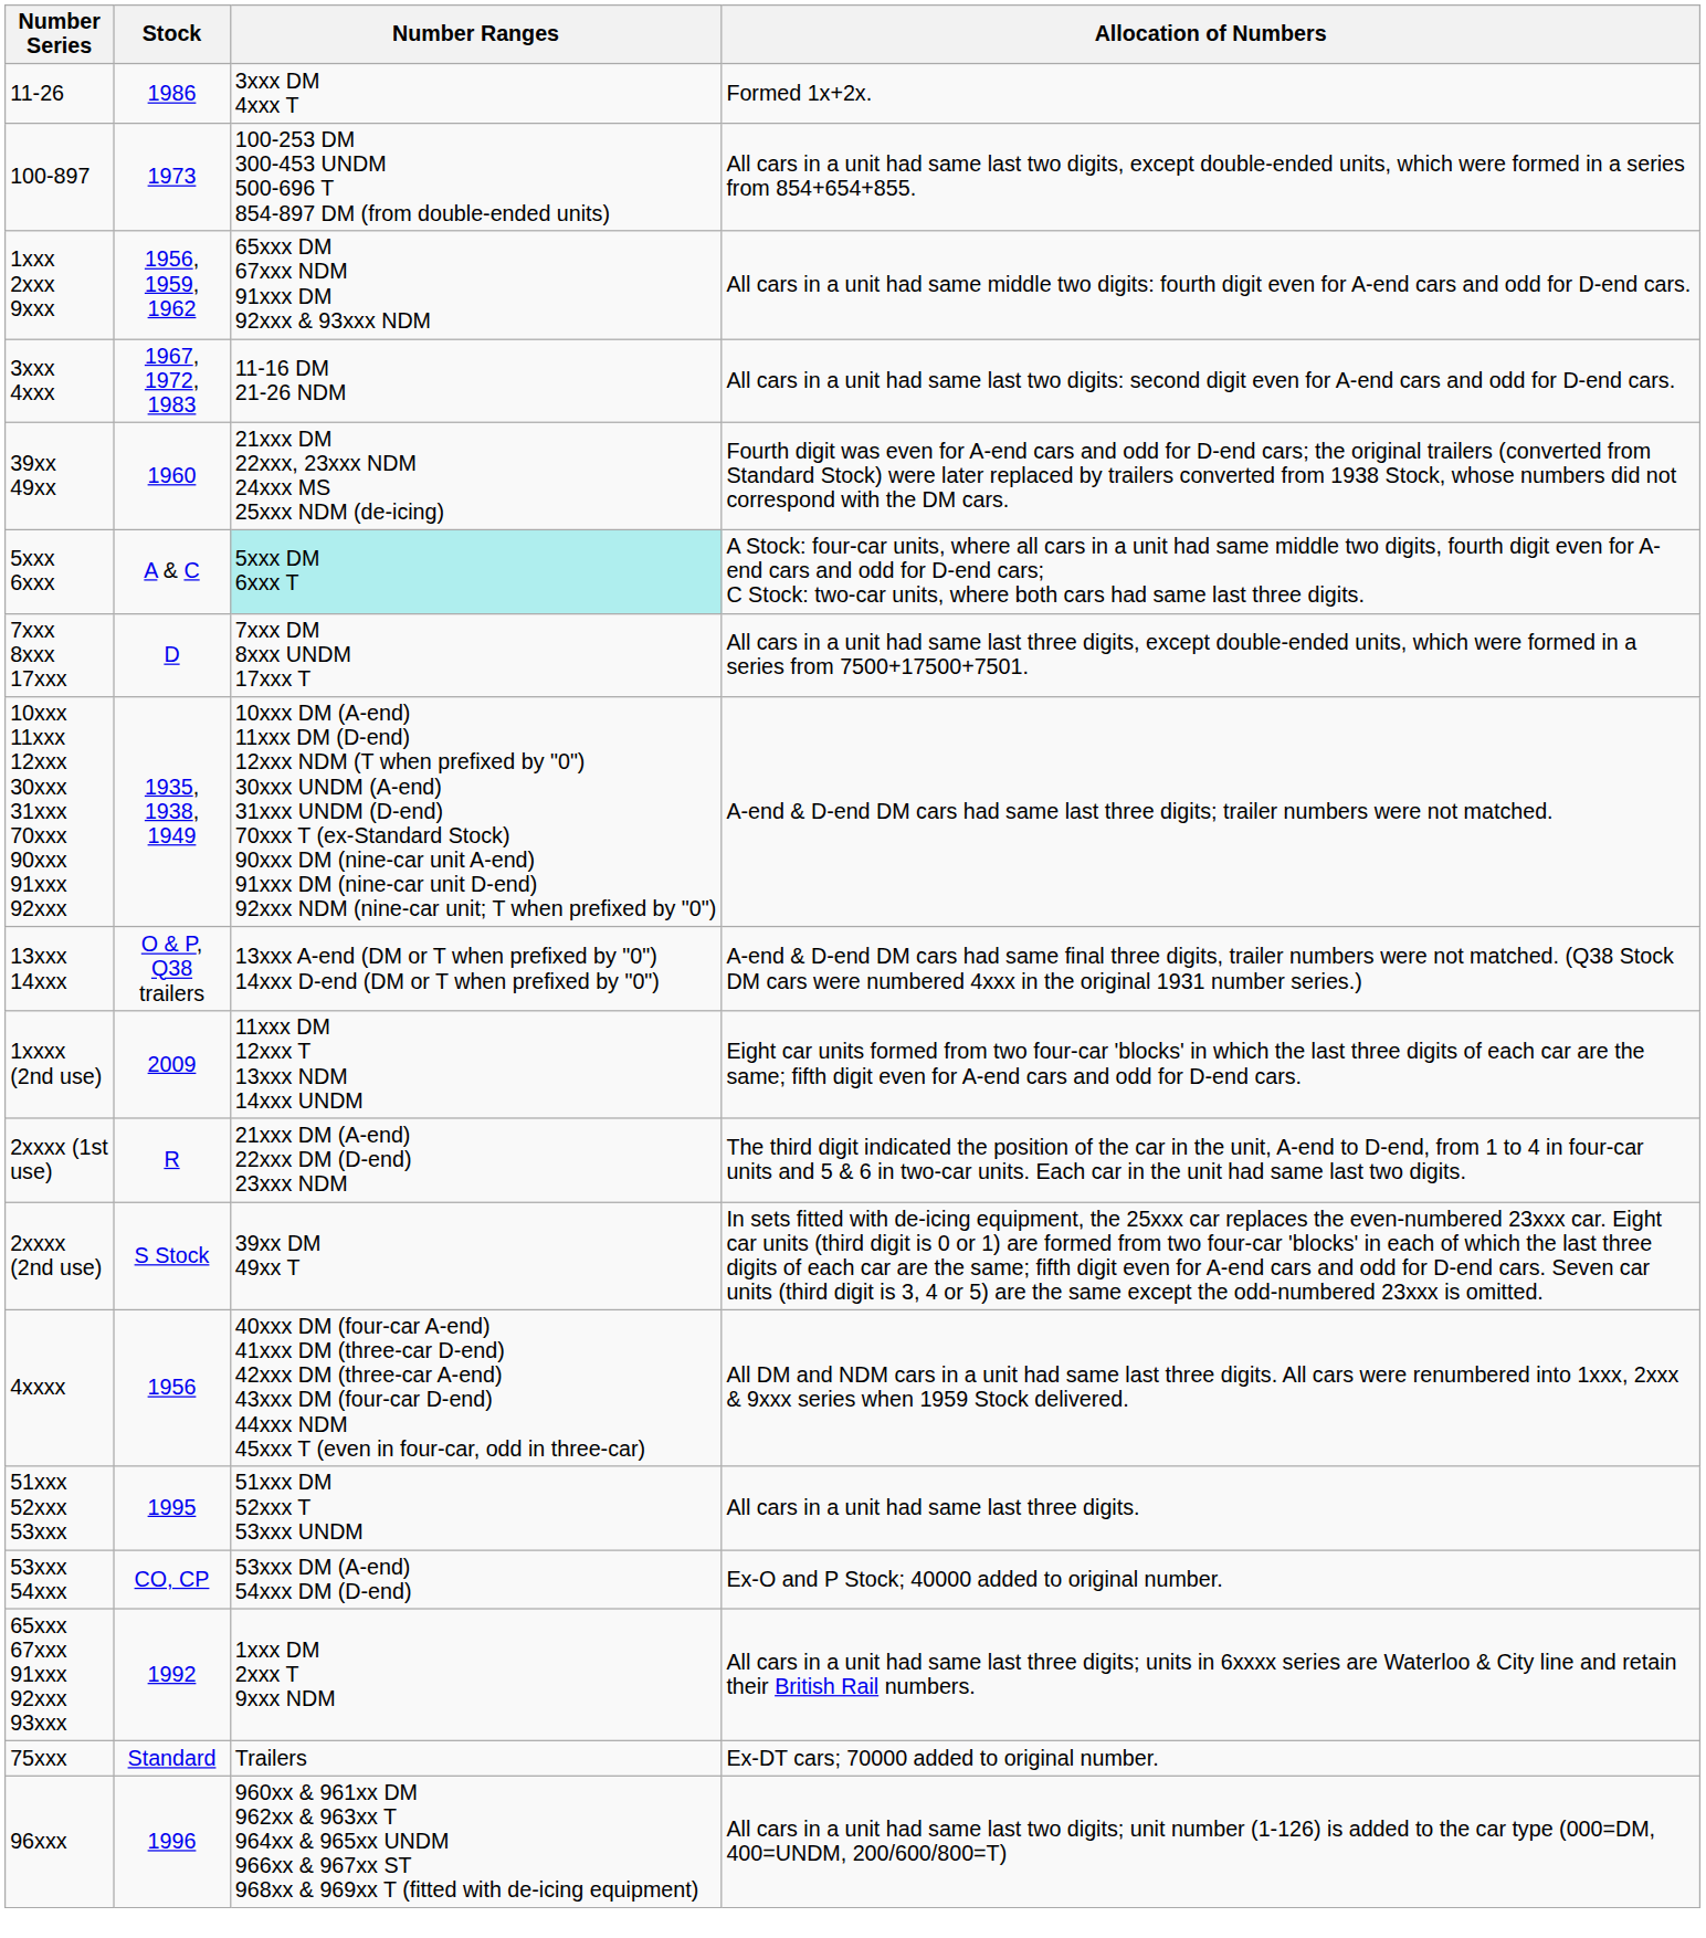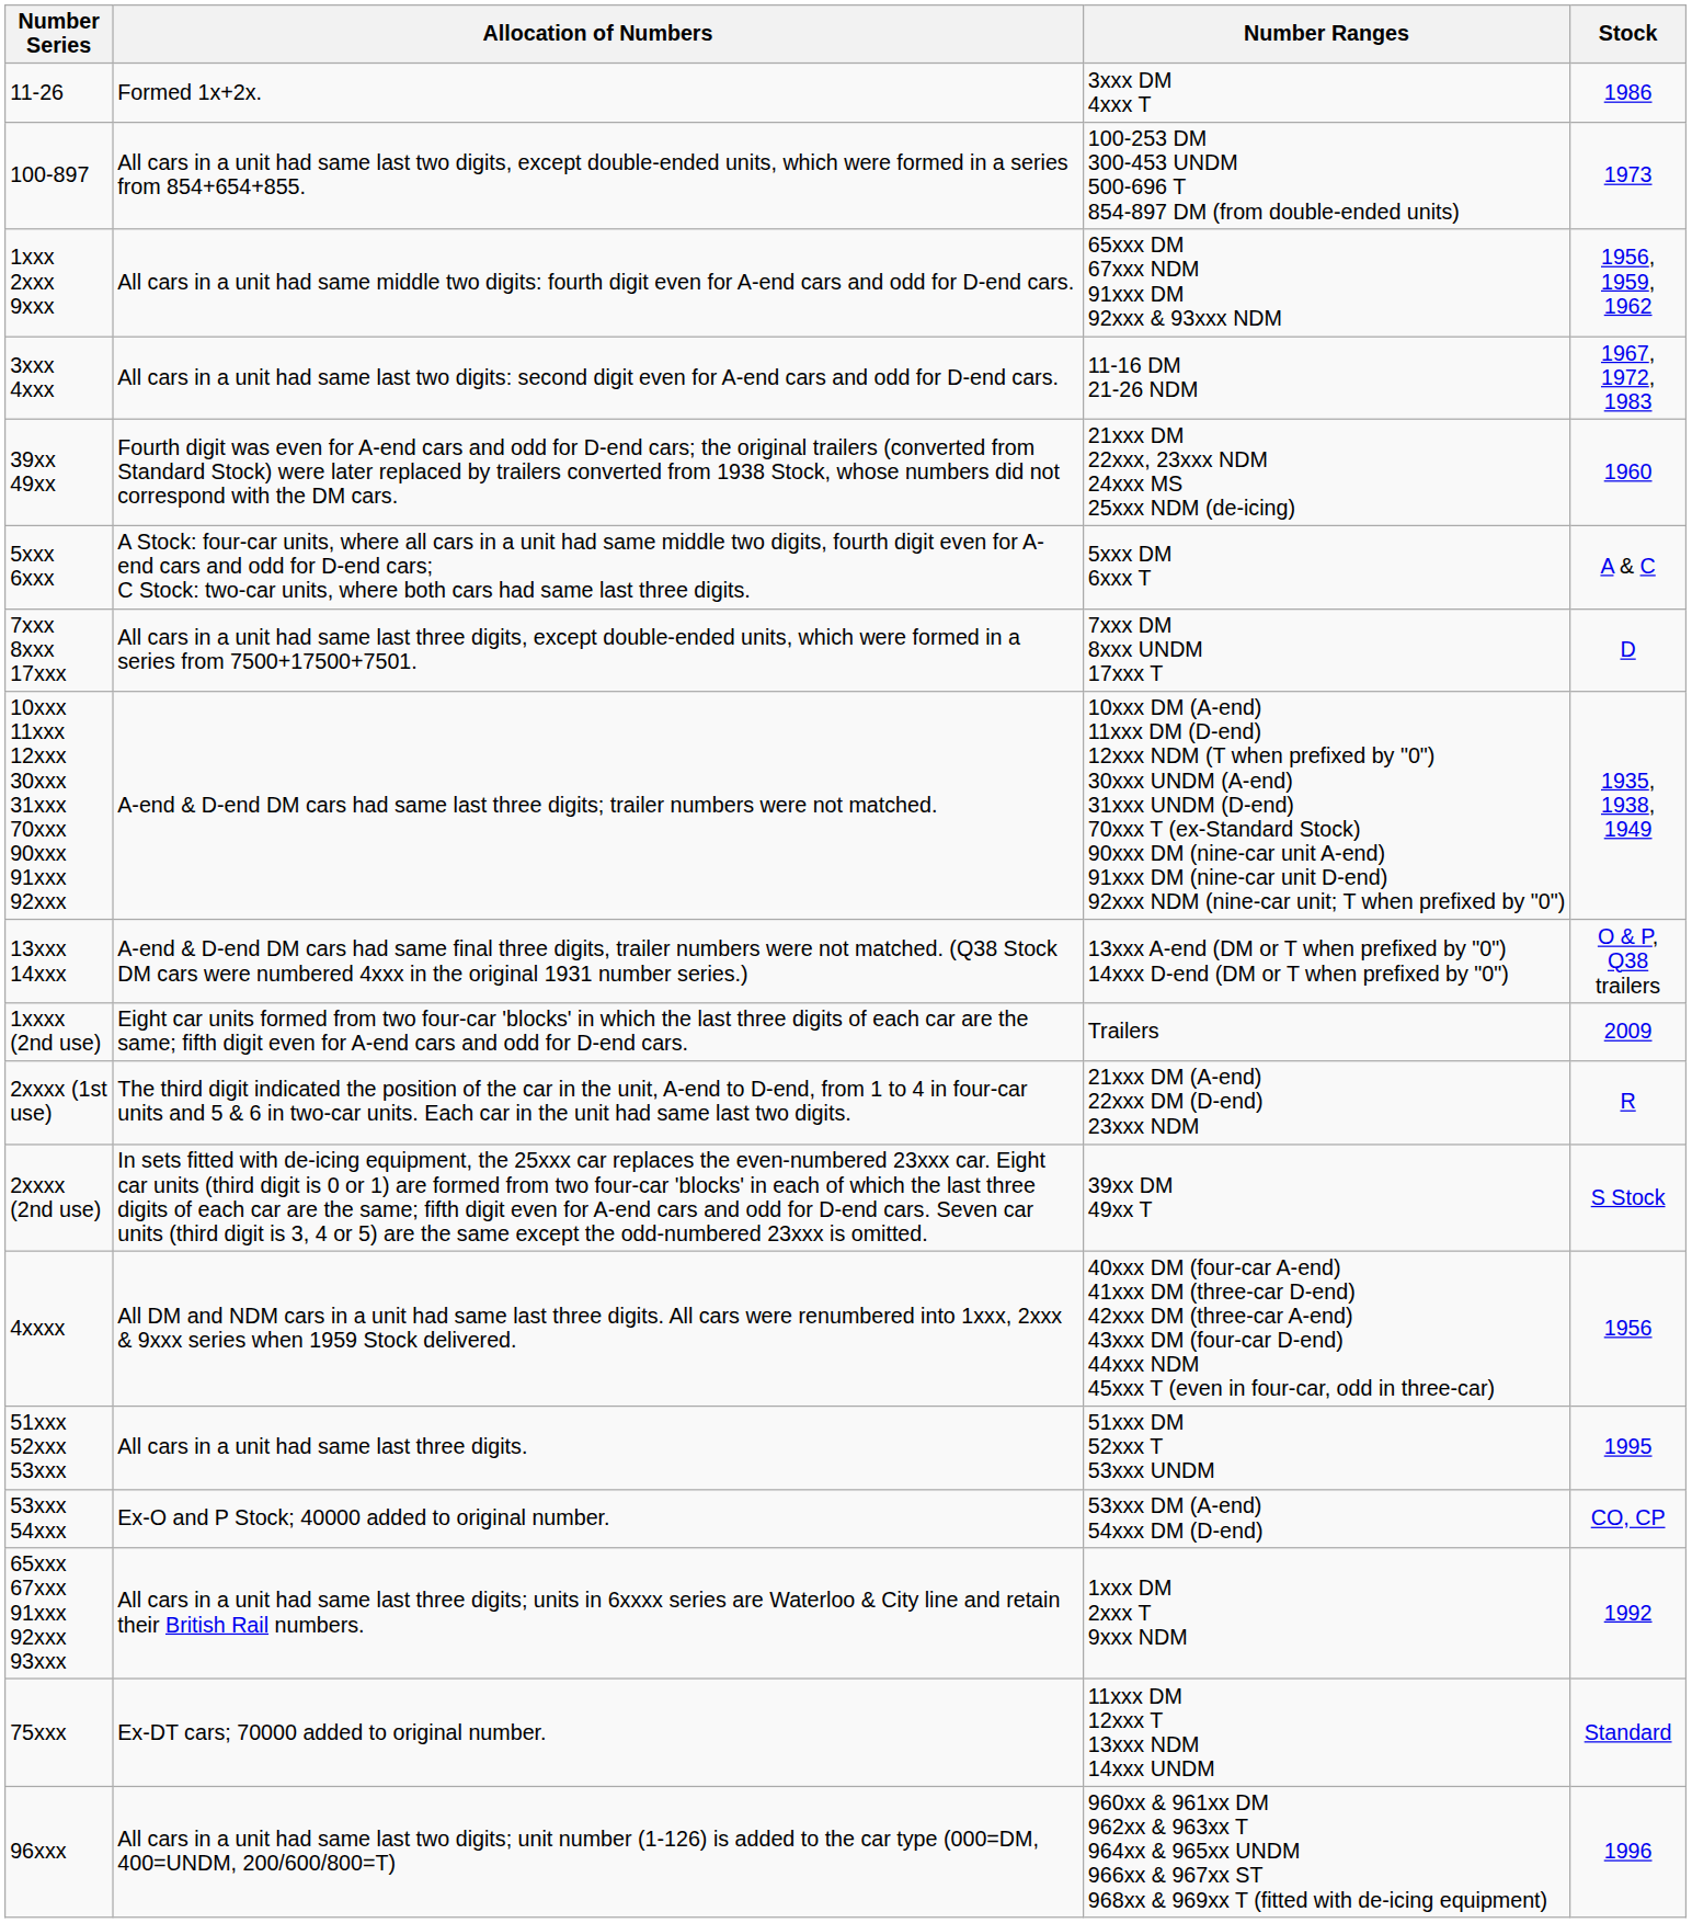columns swapped: Stock <-> Allocation of Numbers
5xxx 6xxx | Number Ranges: paleturquoise background -> no background
1xxxx (2nd use) | Number Ranges: 11xxx DM 12xxx T 13xxx NDM 14xxx UNDM -> Trailers
75xxx | Number Ranges: Trailers -> 11xxx DM 12xxx T 13xxx NDM 14xxx UNDM
